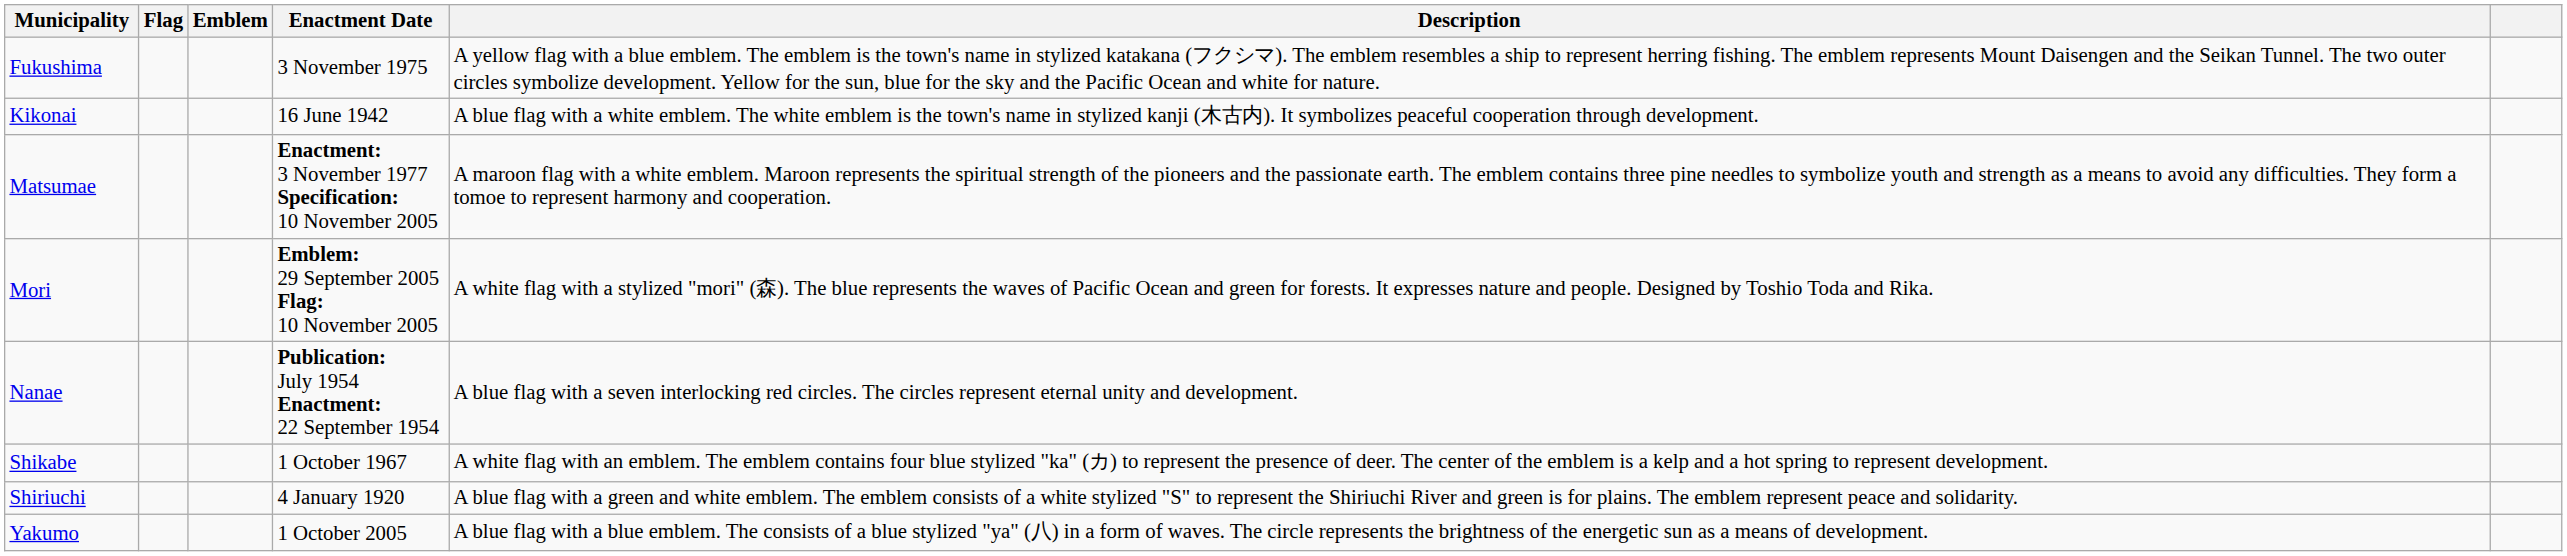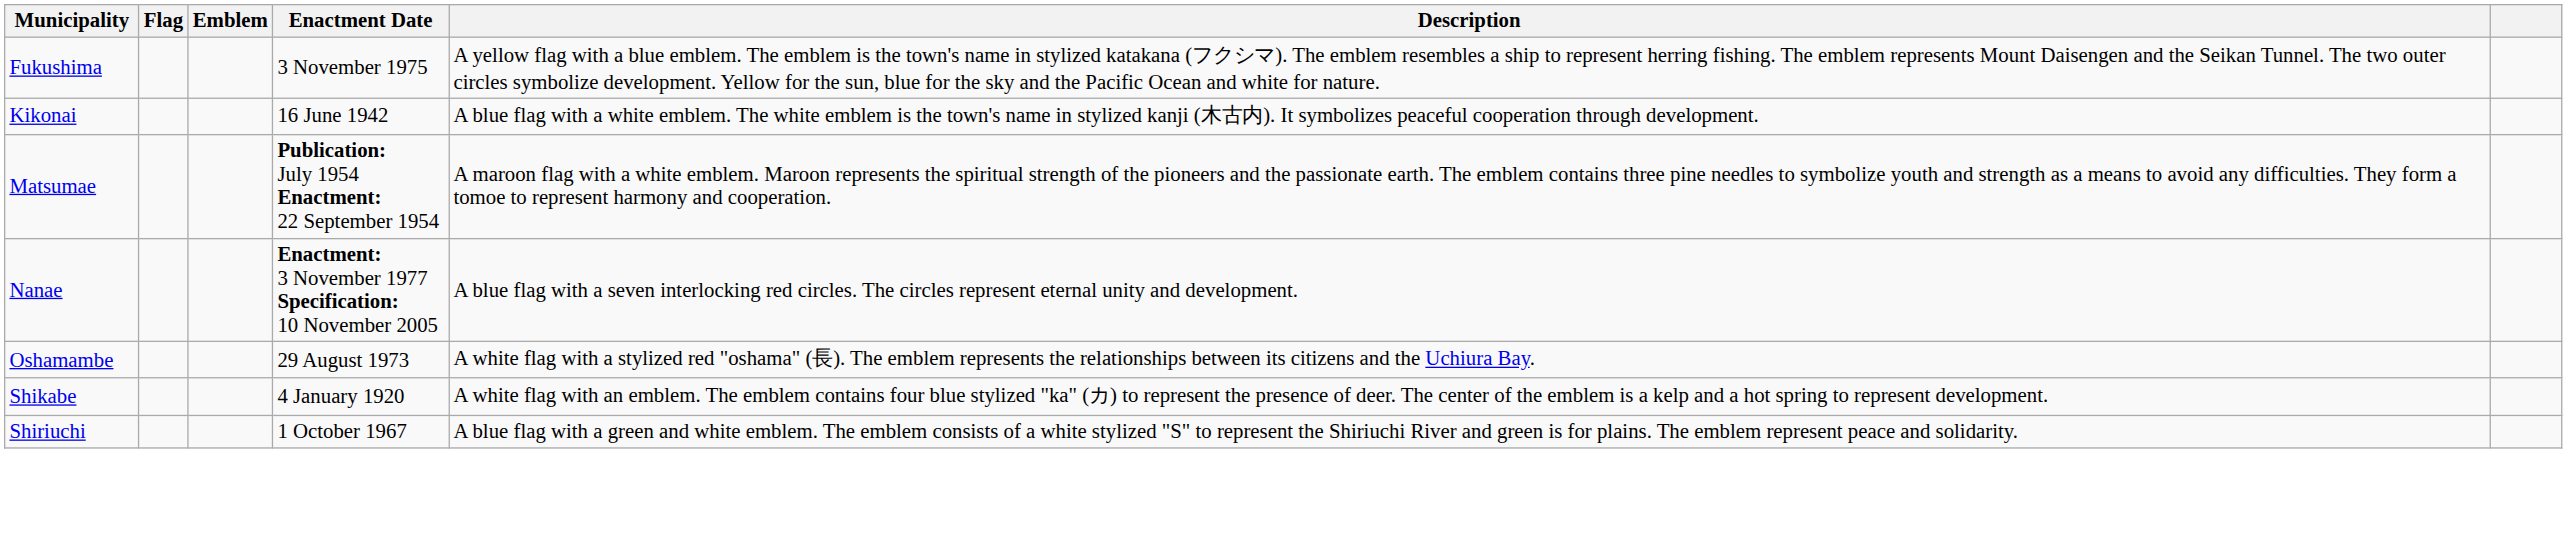Matsumae | Enactment Date: Enactment: 3 November 1977 Specification: 10 November 2005 -> Publication: July 1954 Enactment: 22 September 1954
- row: Mori | Emblem: 29 September 2005 Flag: 10 November 2005 | A white flag with a stylized "mori" (森). The blue represents the waves of Pacific Ocean and green for forests. It expresses nature and people. Designed by Toshio Toda and Rika.
Nanae | Enactment Date: Publication: July 1954 Enactment: 22 September 1954 -> Enactment: 3 November 1977 Specification: 10 November 2005
+ row: Oshamambe | 29 August 1973 | A white flag with a stylized red "oshama" (長). The emblem represents the relationships between its citizens and the Uchiura Bay.
Shikabe | Enactment Date: 1 October 1967 -> 4 January 1920
Shiriuchi | Enactment Date: 4 January 1920 -> 1 October 1967
- row: Yakumo | 1 October 2005 | A blue flag with a blue emblem. The consists of a blue stylized "ya" (八) in a form of waves. The circle represents the brightness of the energetic sun as a means of development.
